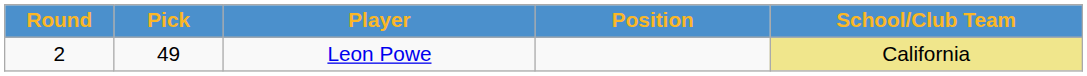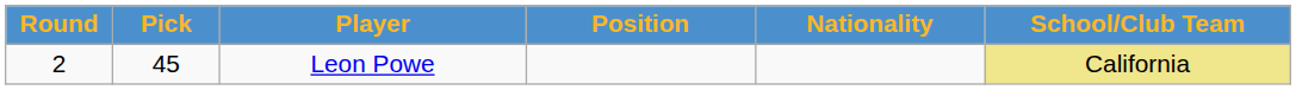+ column: Nationality
Leon Powe | Pick: 49 -> 45
